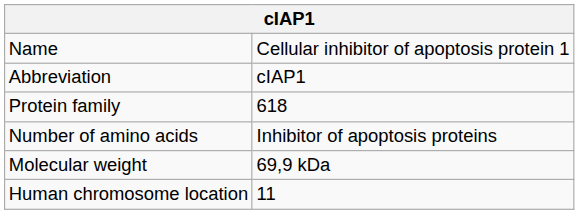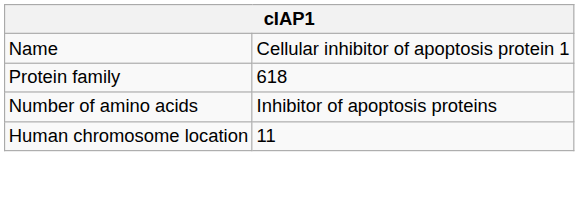- row: Abbreviation | cIAP1
- row: Molecular weight | 69,9 kDa
